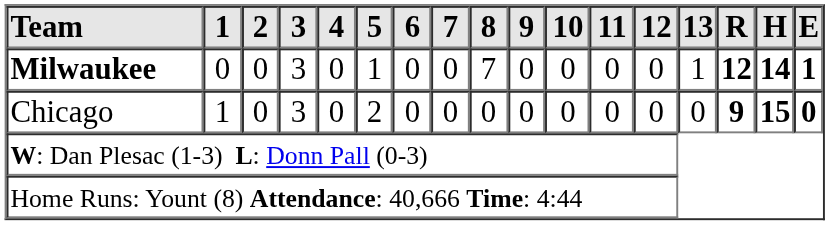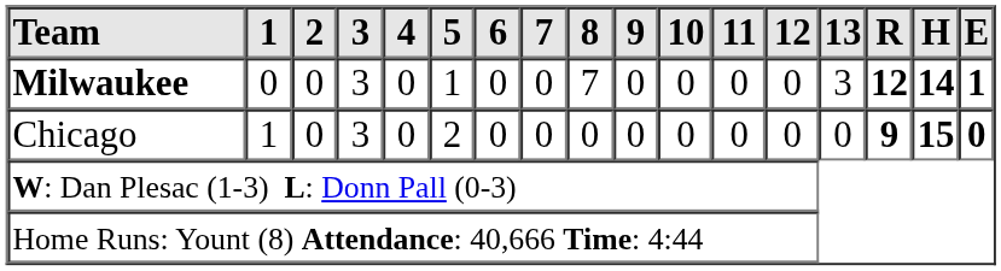Milwaukee | 13: 1 -> 3
